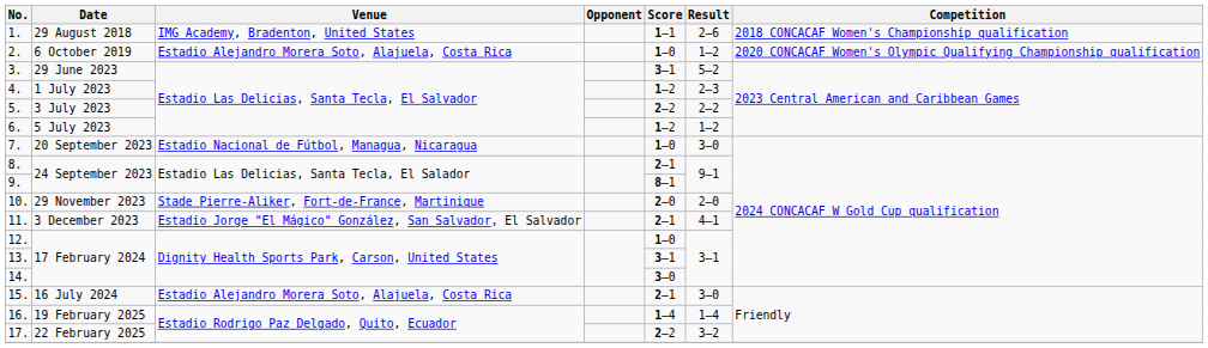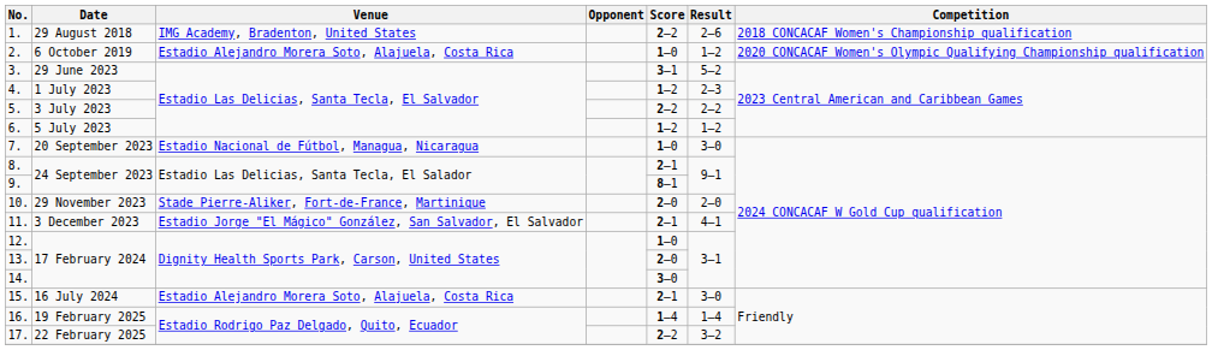1. | Score: 1–1 -> 2–2
13. | Score: 3–1 -> 2–0
